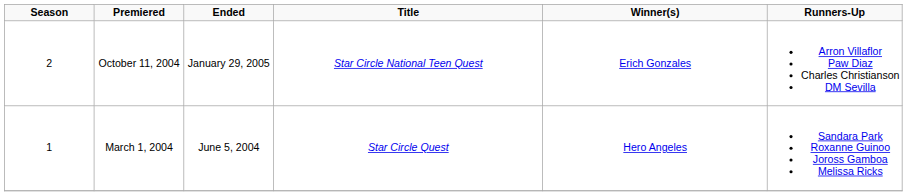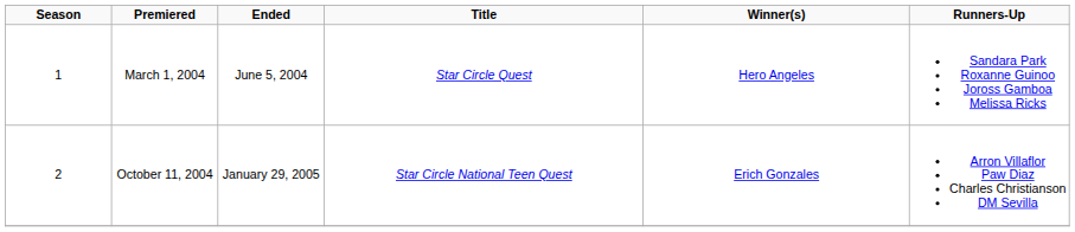rows swapped: March 1, 2004 <-> October 11, 2004
